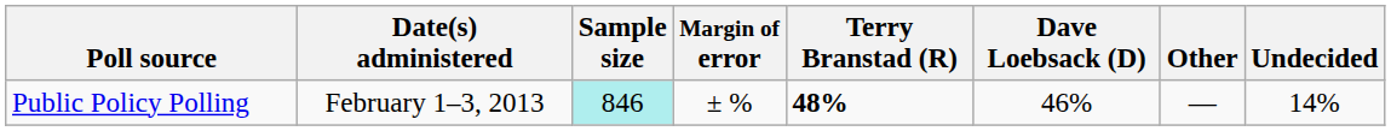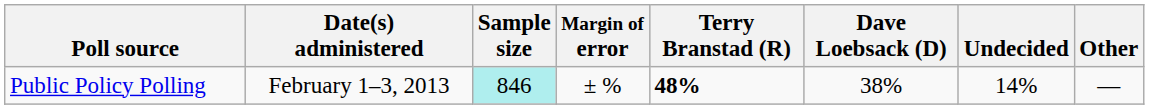columns swapped: Other <-> Undecided
Public Policy Polling | Dave Loebsack (D): 46% -> 38%
